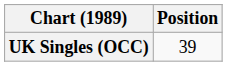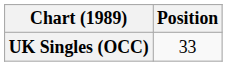UK Singles (OCC) | Position: 39 -> 33
